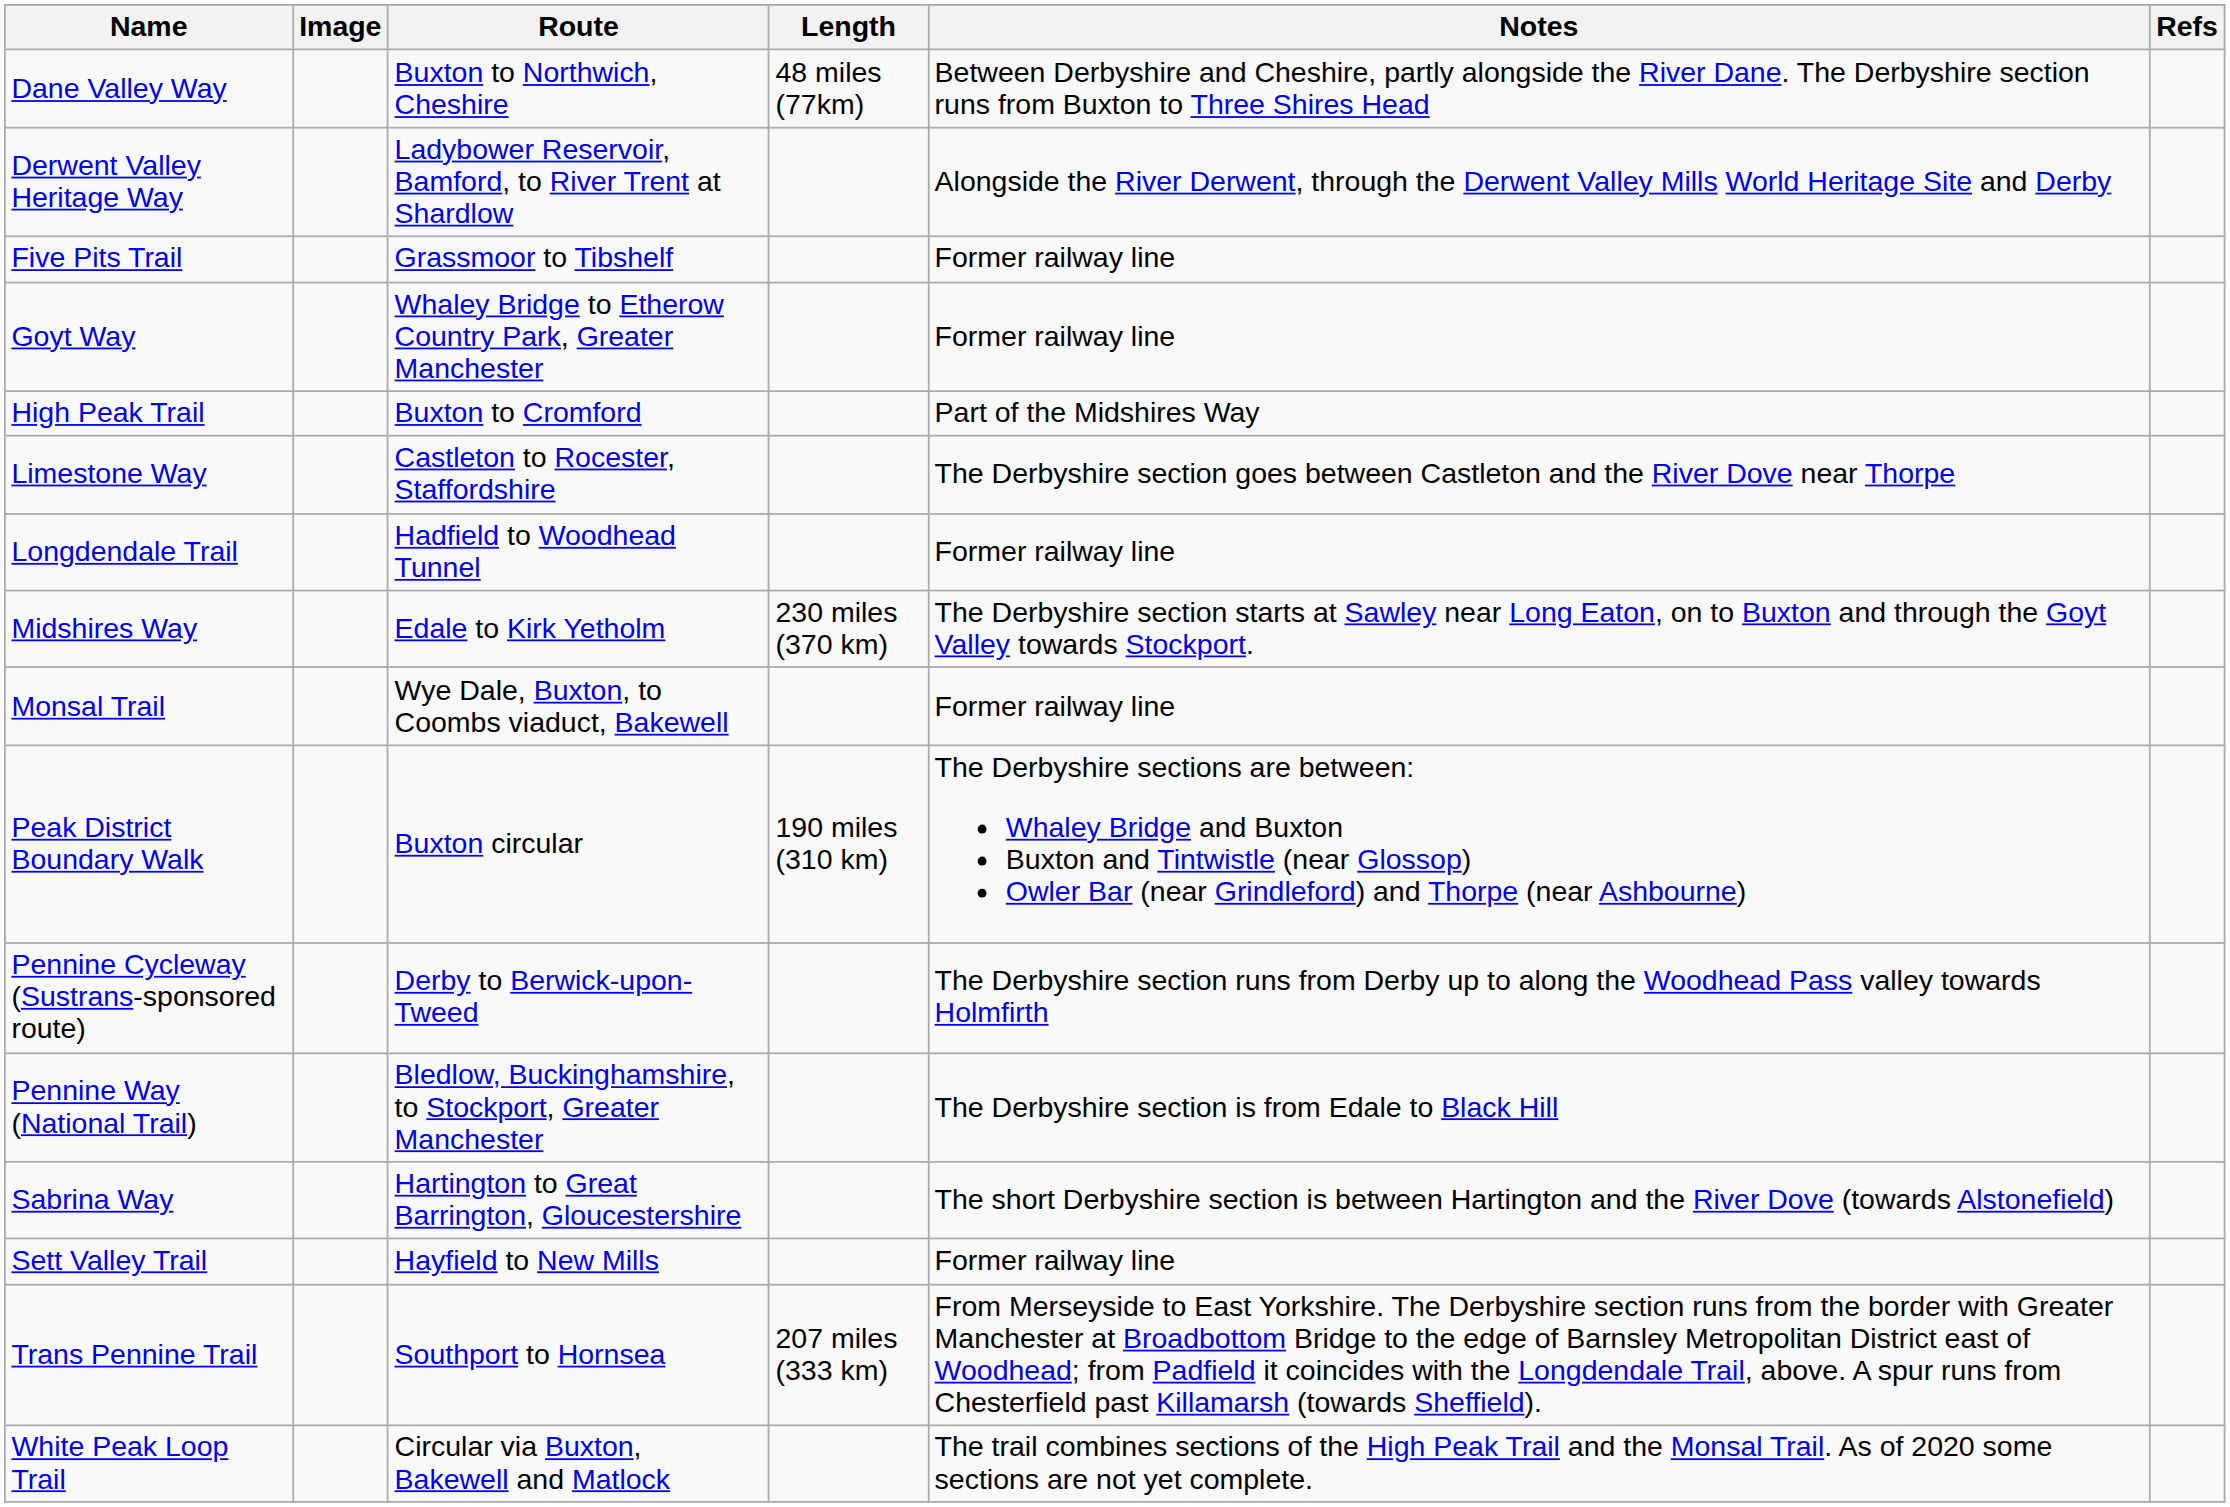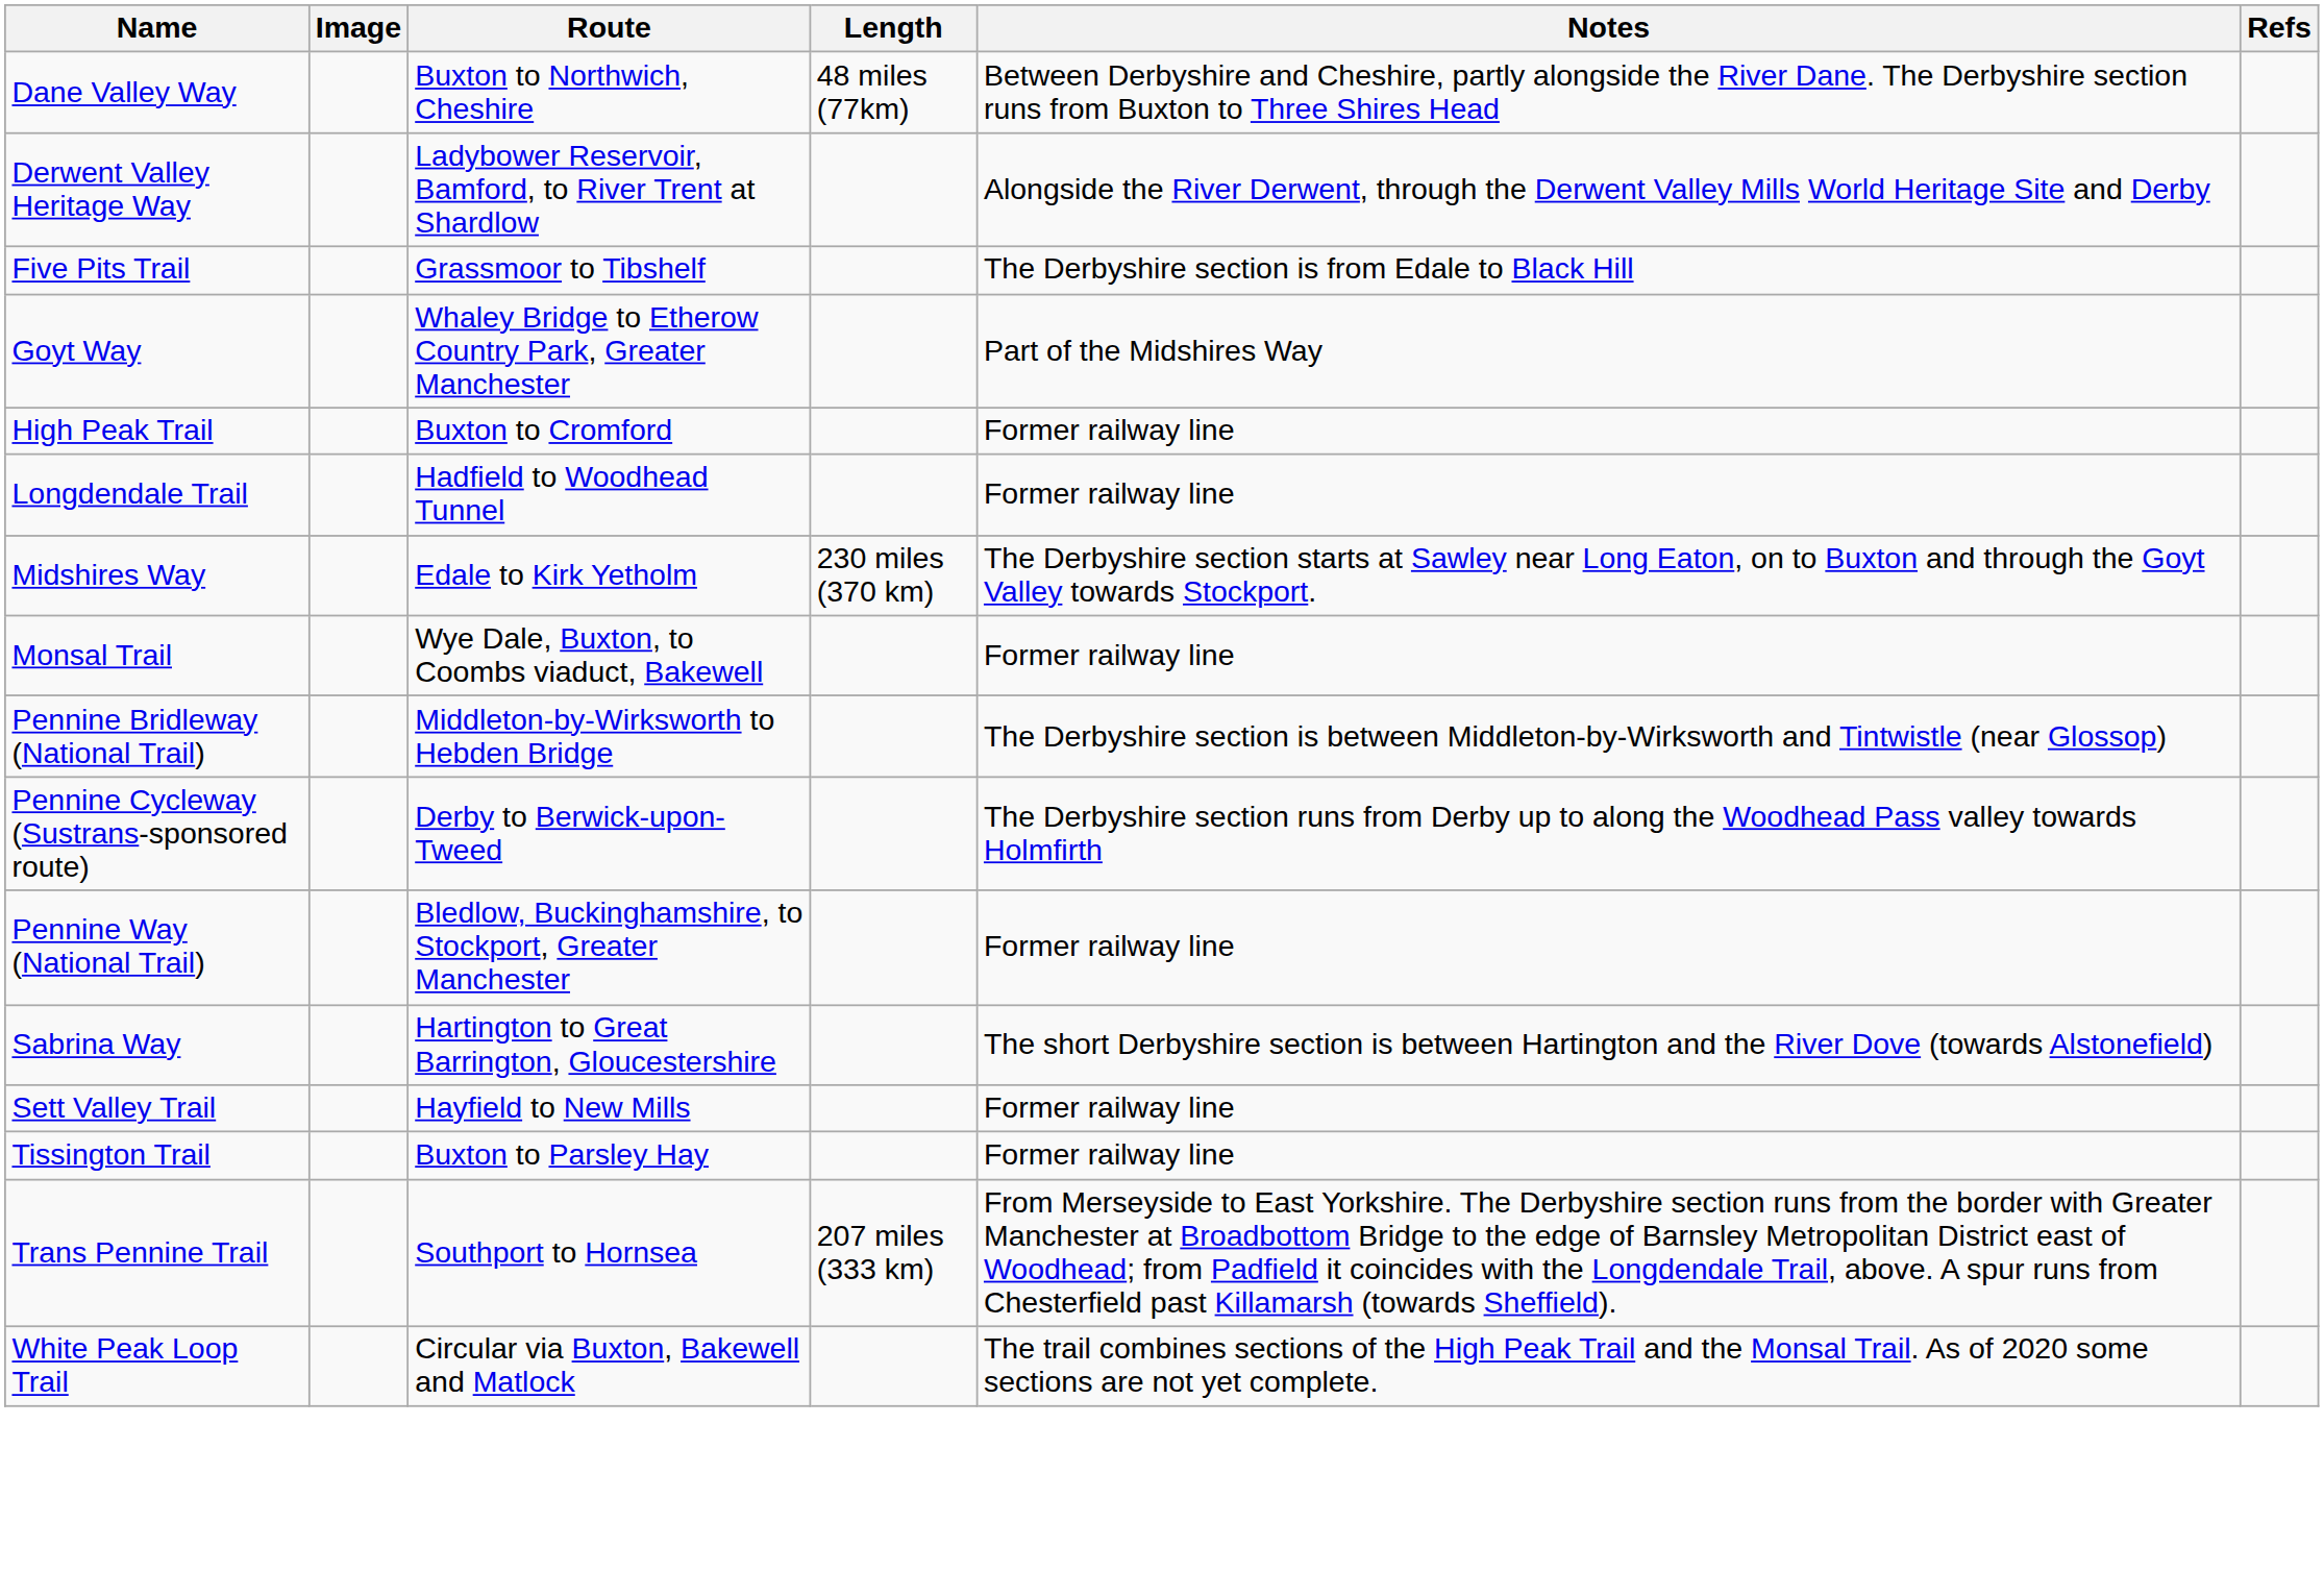Five Pits Trail | Notes: Former railway line -> The Derbyshire section is from Edale to Black Hill
Goyt Way | Notes: Former railway line -> Part of the Midshires Way
High Peak Trail | Notes: Part of the Midshires Way -> Former railway line
- row: Limestone Way | Castleton to Rocester, Staffordshire | The Derbyshire section goes between Castleton and the River Dove near Thorpe
- row: Peak District Boundary Walk | Buxton circular | 190 miles (310 km) | The Derbyshire sections are between: Whaley Bridge and Buxton Buxton and Tintwistle (near Glossop) Owler Bar (near Grindleford) and Thorpe (near Ashbourne)
+ row: Pennine Bridleway (National Trail) | Middleton-by-Wirksworth to Hebden Bridge | The Derbyshire section is between Middleton-by-Wirksworth and Tintwistle (near Glossop)
Pennine Way (National Trail) | Notes: The Derbyshire section is from Edale to Black Hill -> Former railway line
+ row: Tissington Trail | Buxton to Parsley Hay | Former railway line
